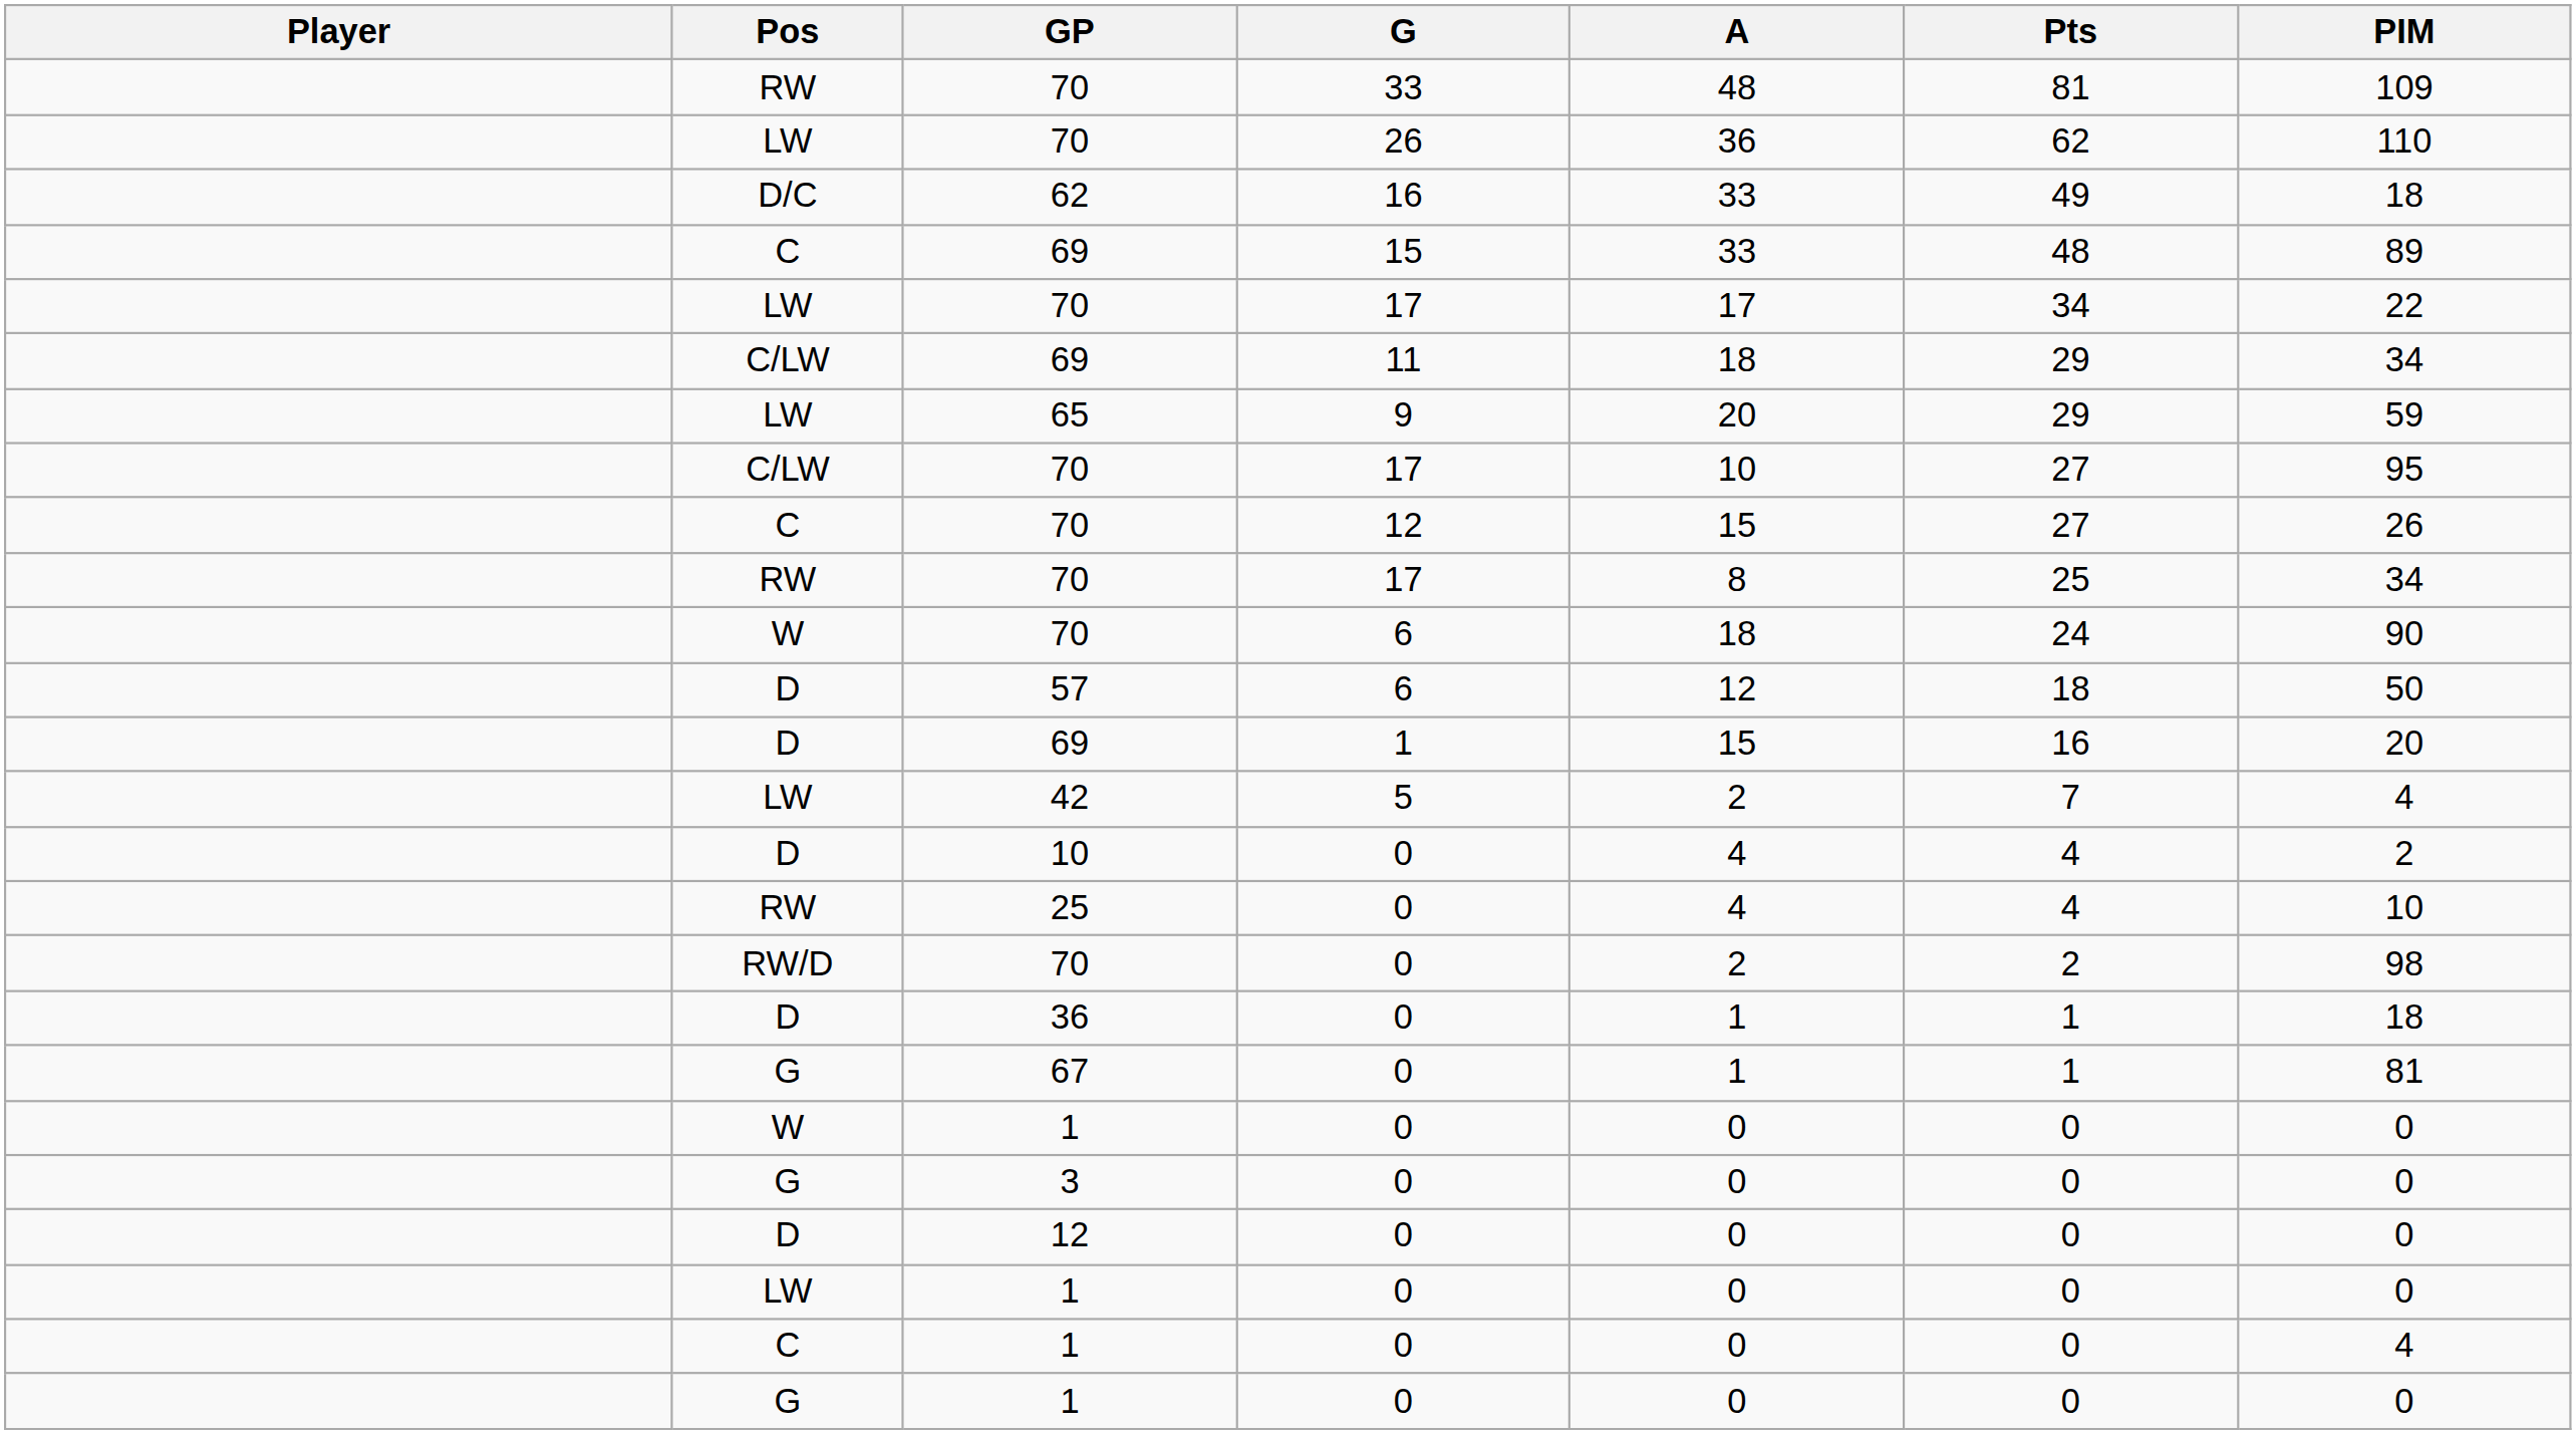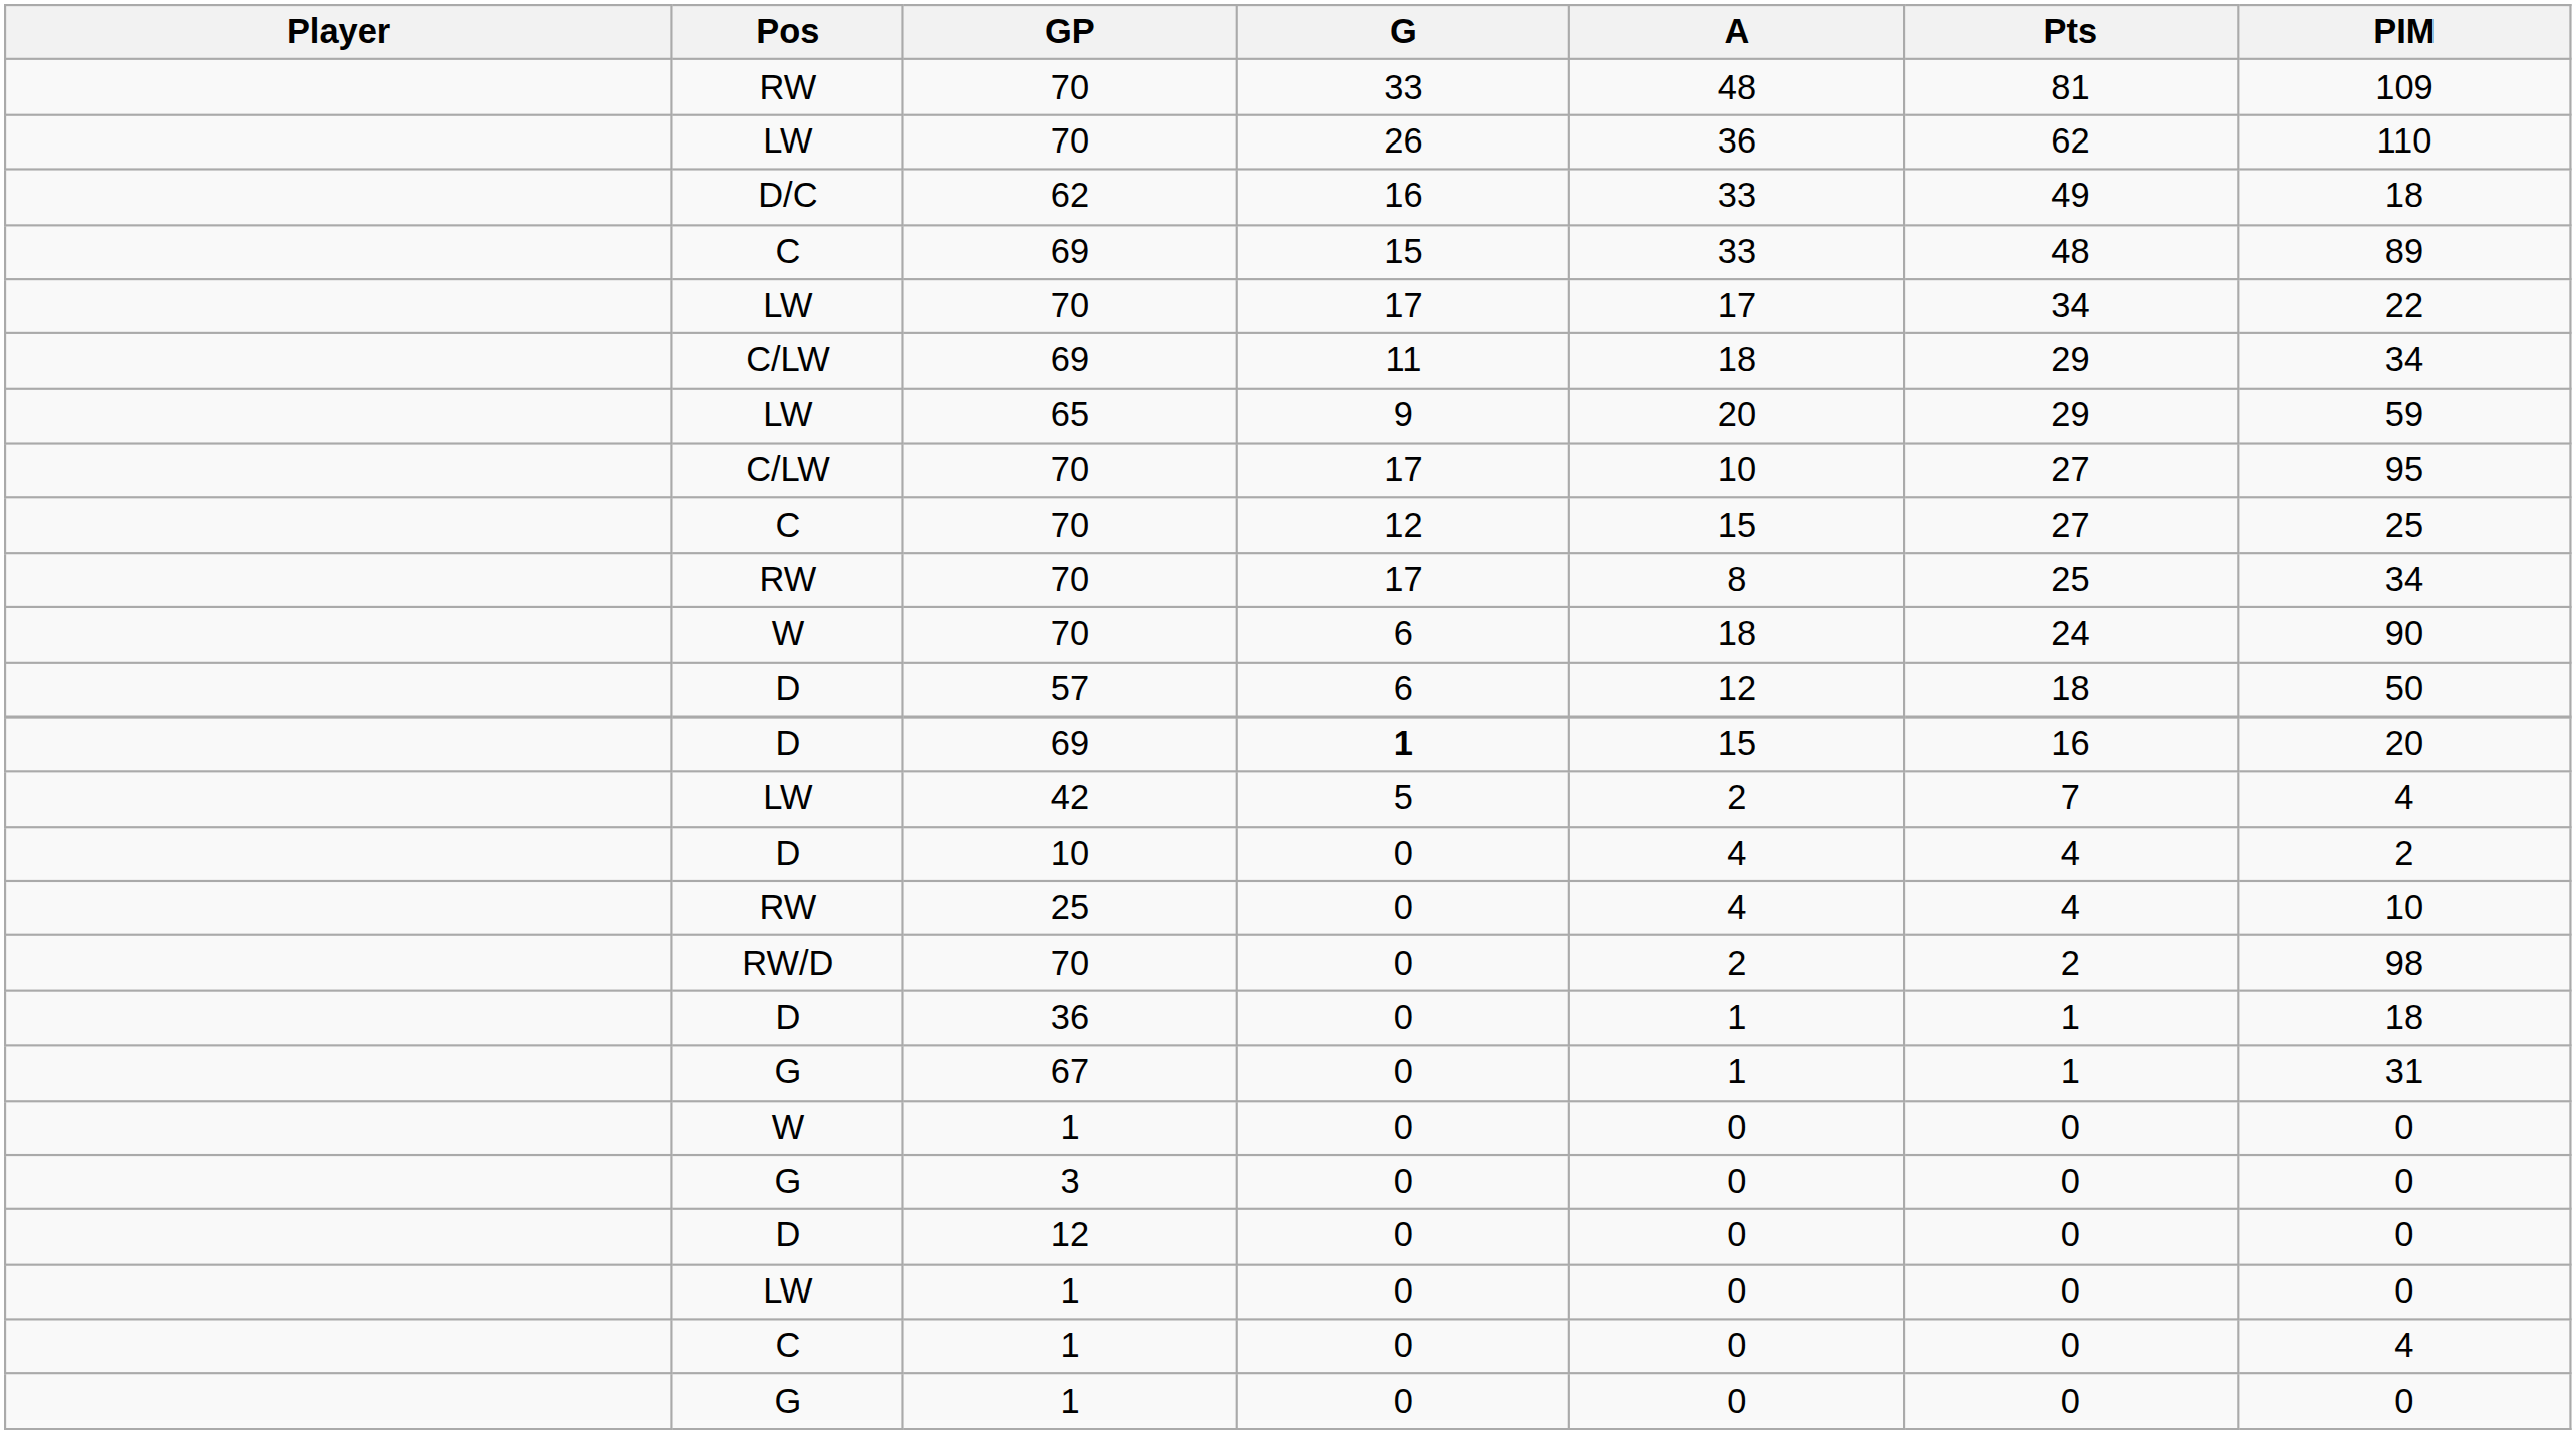C / 70 | PIM: 26 -> 25
D / 69 | G: normal -> bold
67 | PIM: 81 -> 31
